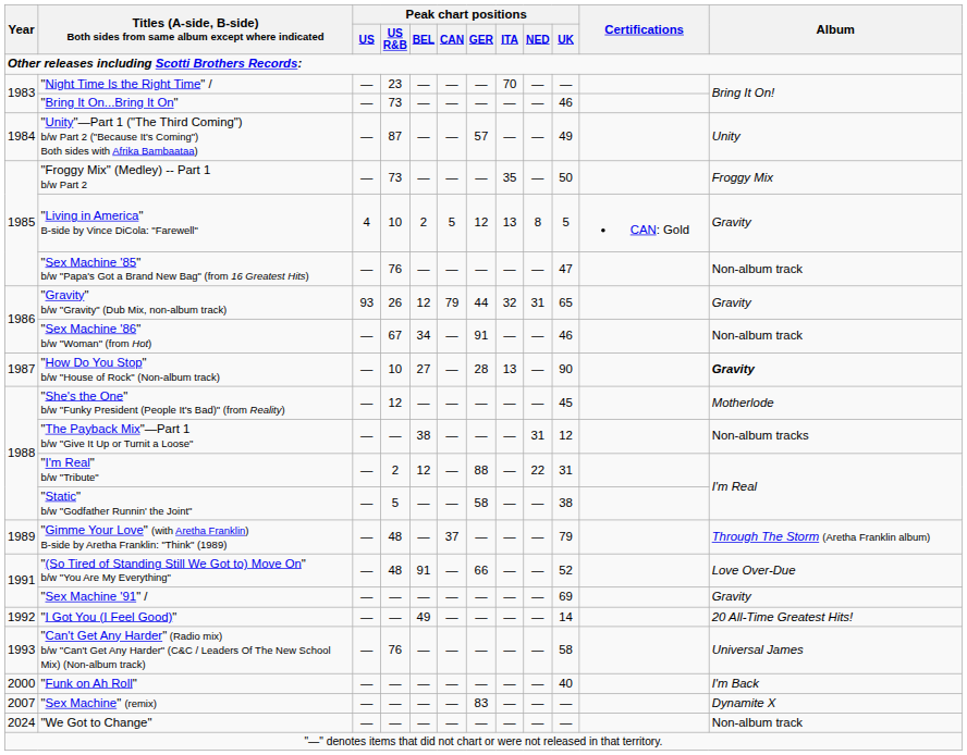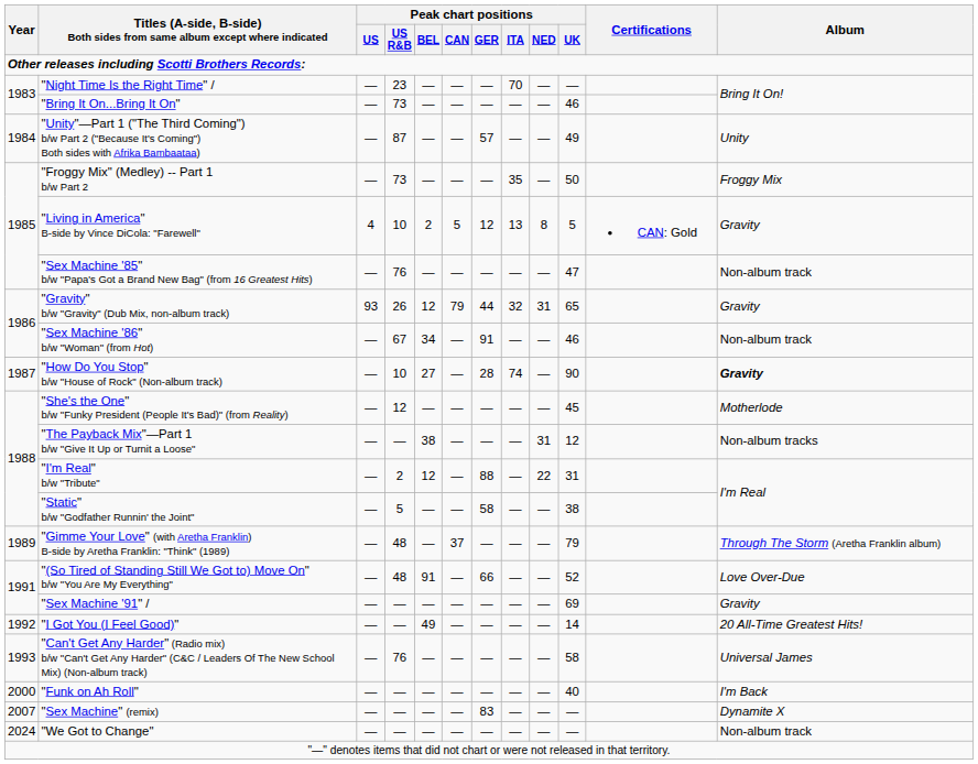"How Do You Stop" b/w "House of Rock" (Non-album track) | Peak chart positions / ITA: 13 -> 74
